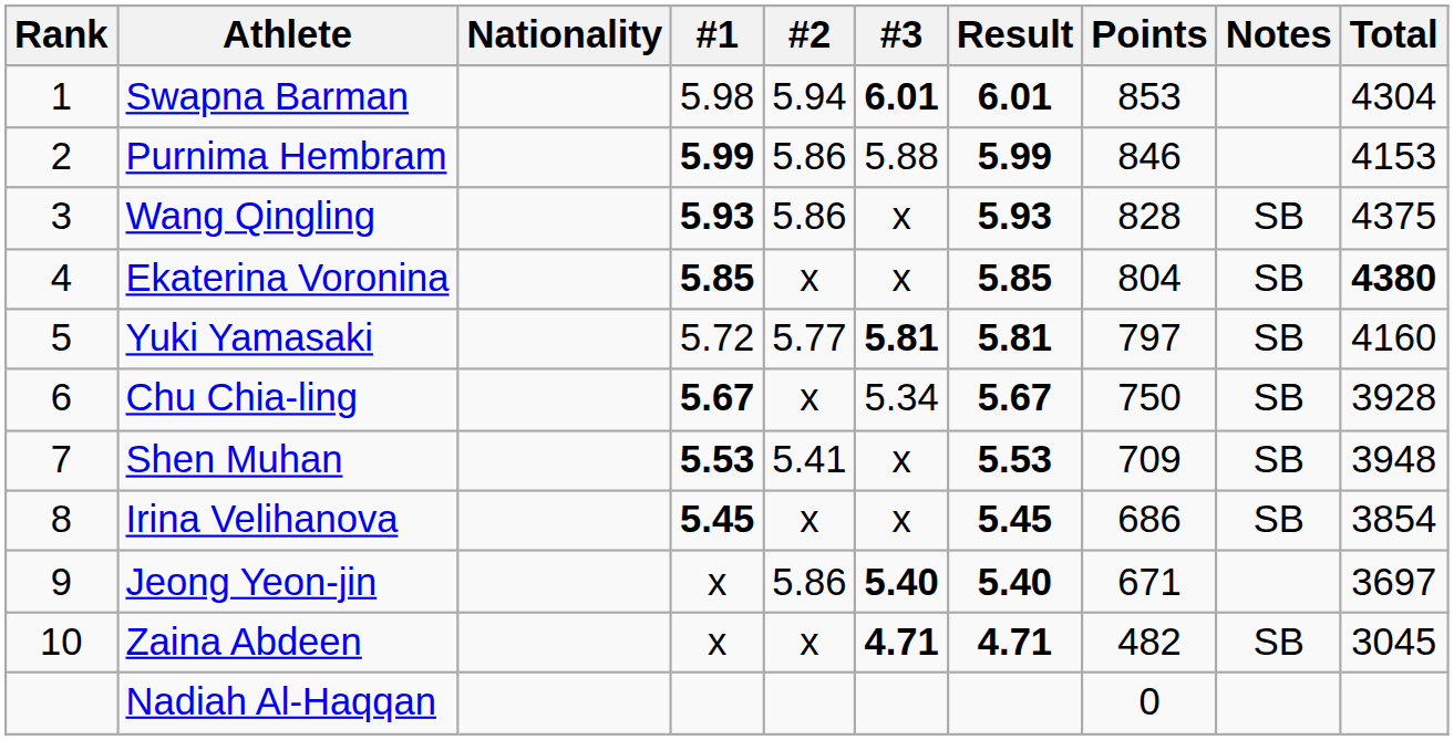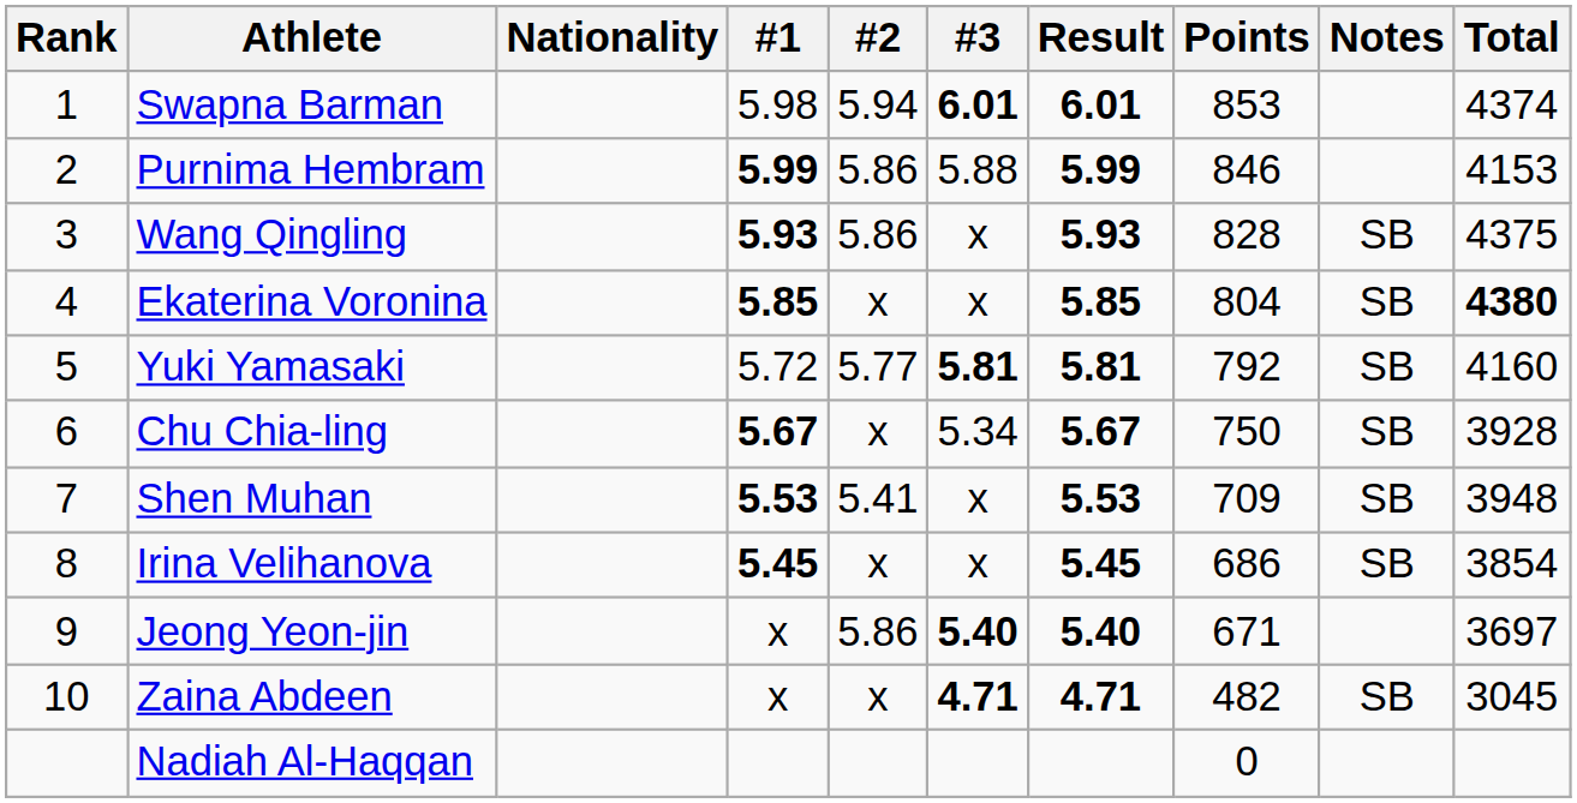Swapna Barman | Total: 4304 -> 4374
Yuki Yamasaki | Points: 797 -> 792
